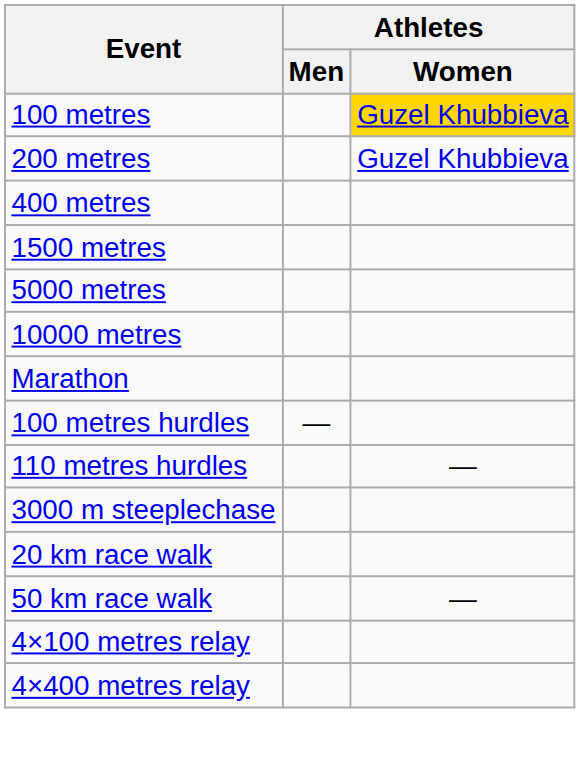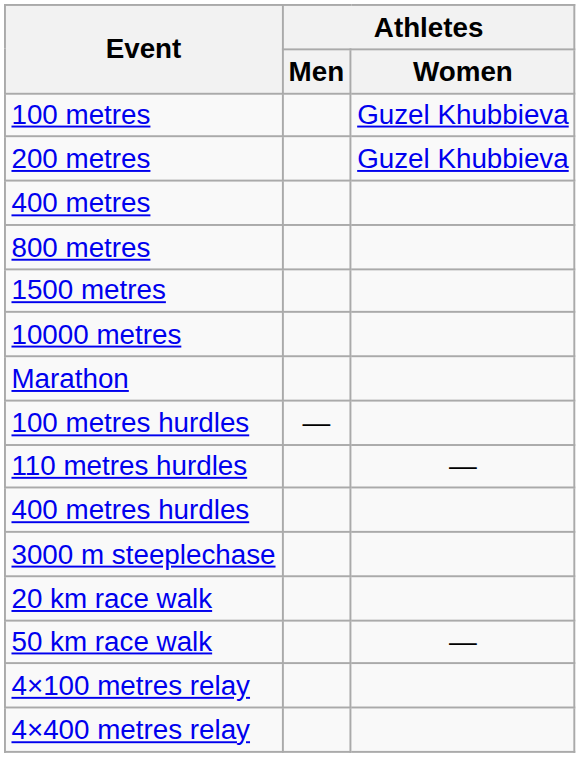100 metres | Athletes / Women: gold background -> no background
+ row: 800 metres
- row: 5000 metres
+ row: 400 metres hurdles
